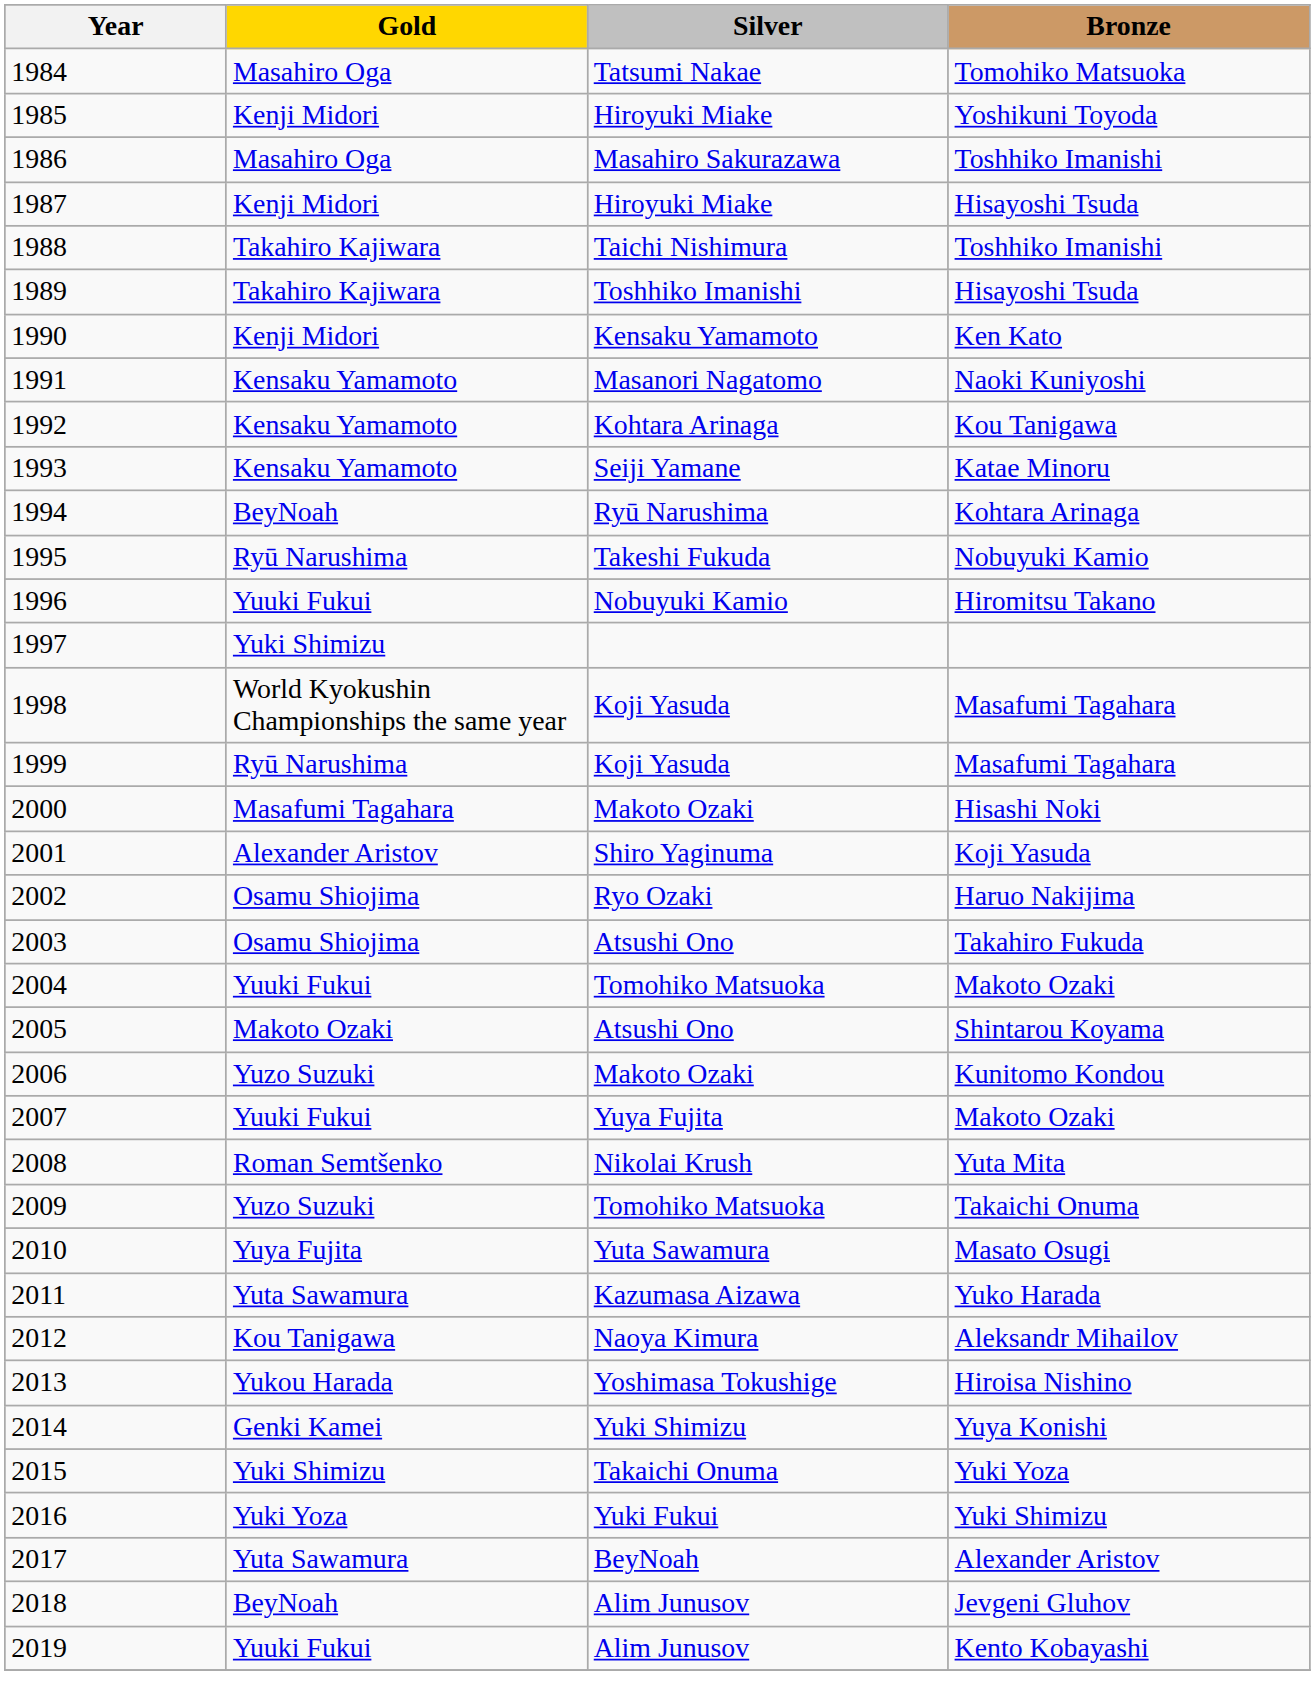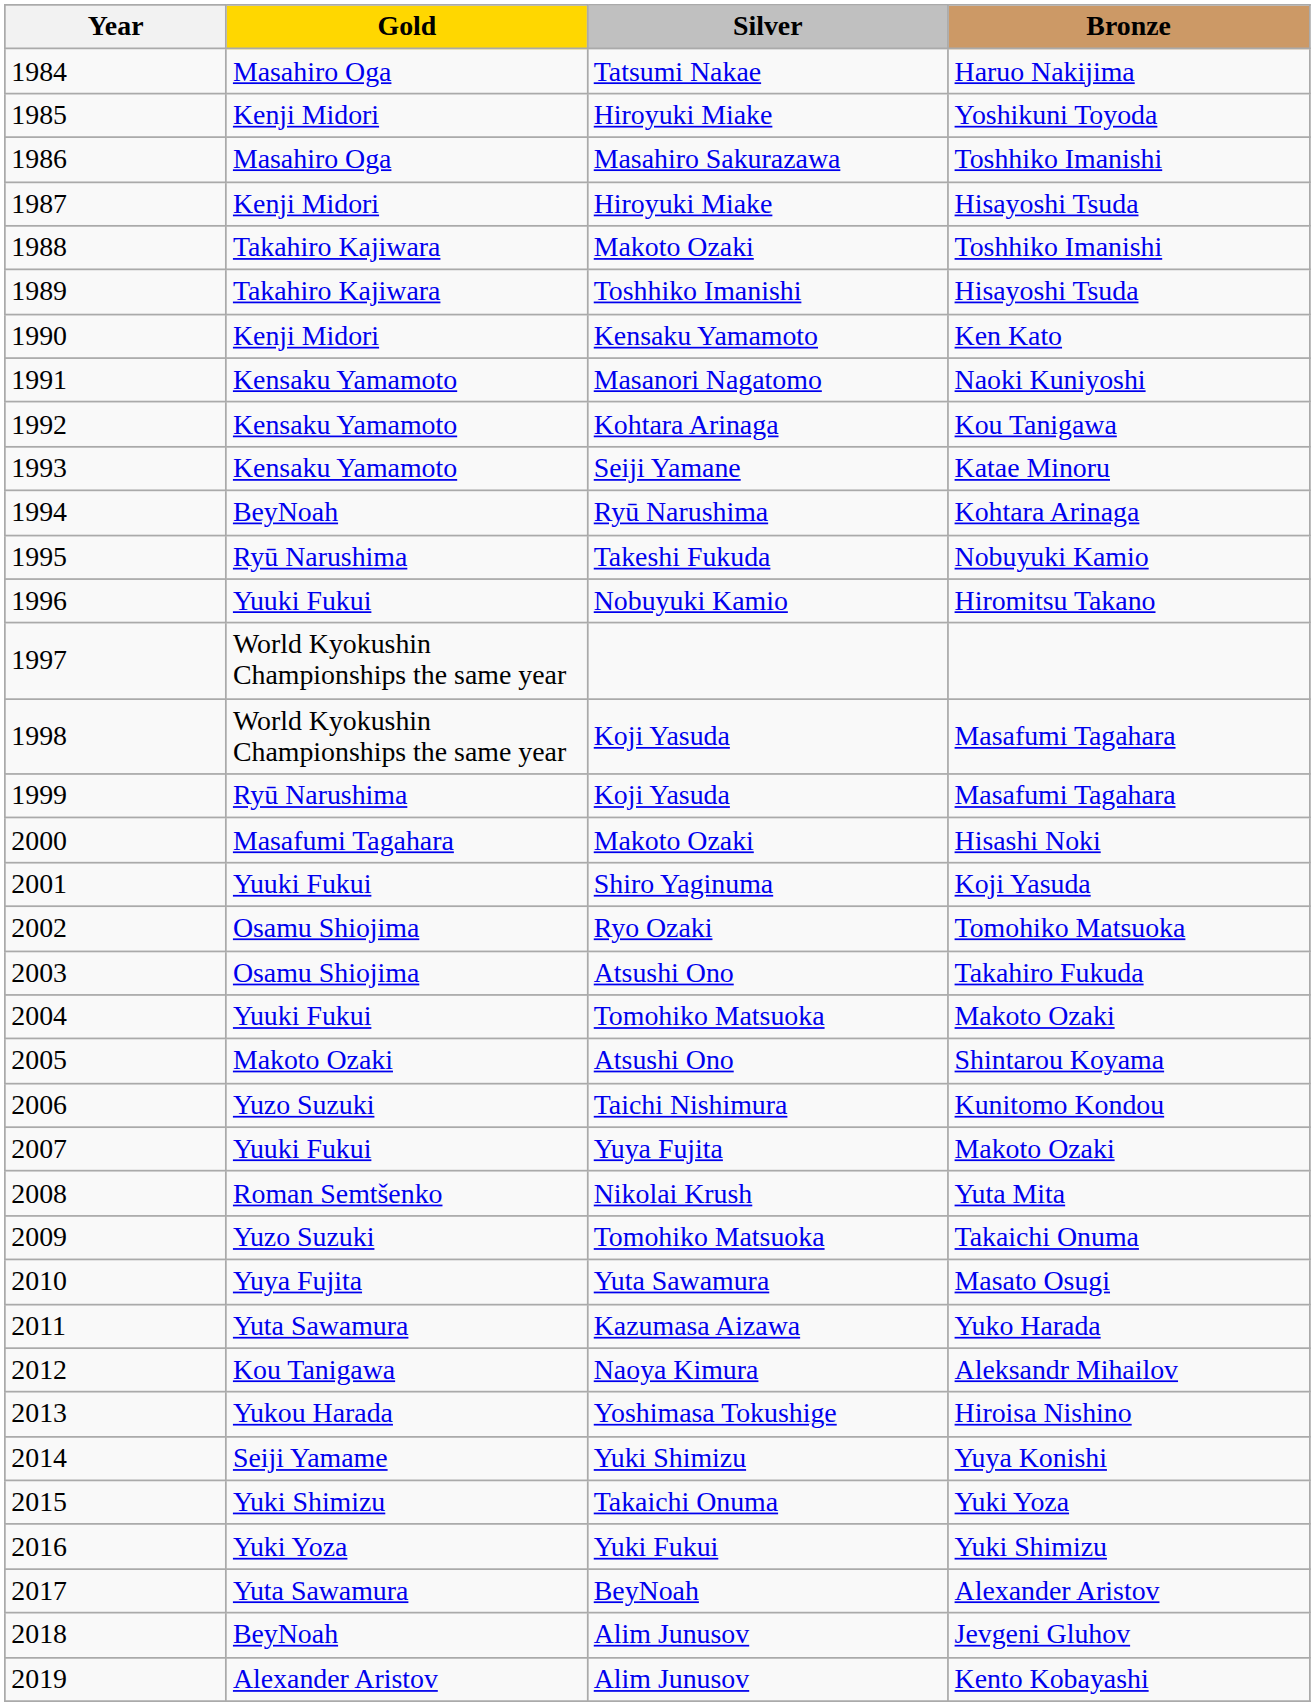1984 | Bronze: Tomohiko Matsuoka -> Haruo Nakijima
1988 | Silver: Taichi Nishimura -> Makoto Ozaki
1997 | Gold: Yuki Shimizu -> World Kyokushin Championships the same year
2001 | Gold: Alexander Aristov -> Yuuki Fukui
2002 | Bronze: Haruo Nakijima -> Tomohiko Matsuoka
2006 | Silver: Makoto Ozaki -> Taichi Nishimura
2014 | Gold: Genki Kamei -> Seiji Yamame
2019 | Gold: Yuuki Fukui -> Alexander Aristov
